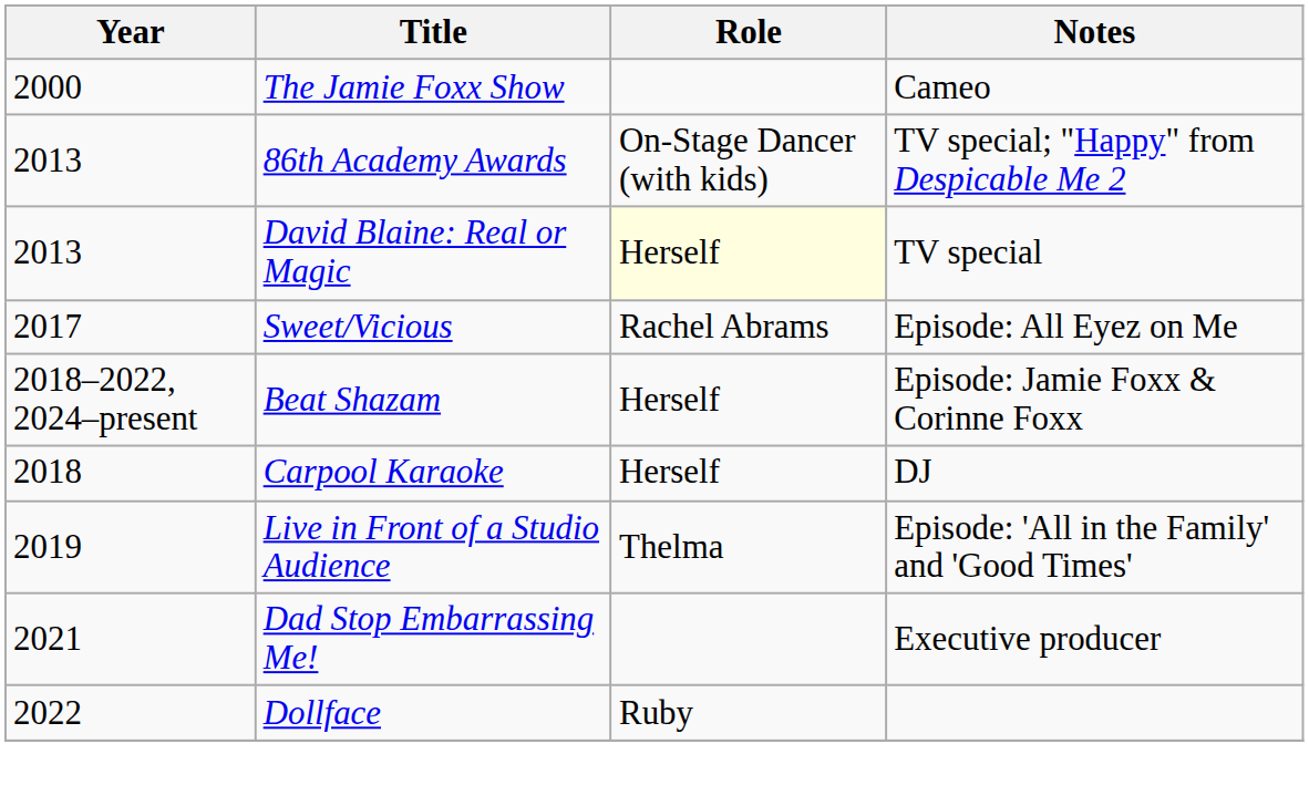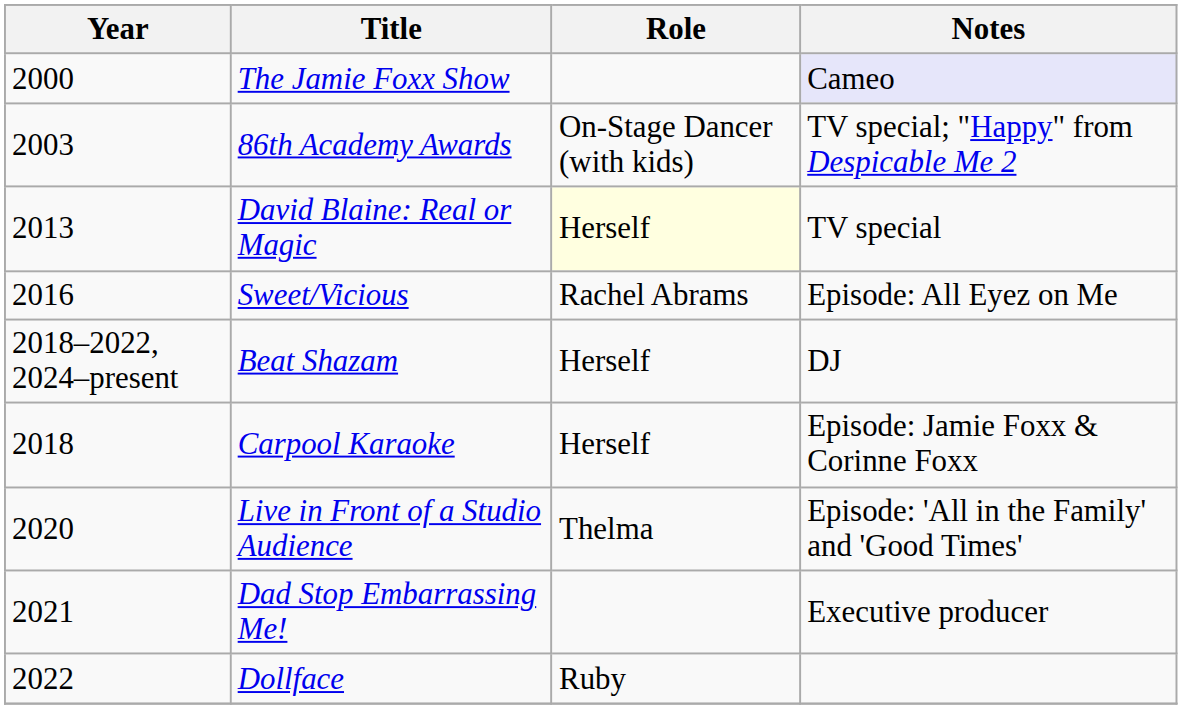The Jamie Foxx Show | Notes: no background -> lavender background
86th Academy Awards | Year: 2013 -> 2003
Sweet/Vicious | Year: 2017 -> 2016
Beat Shazam | Notes: Episode: Jamie Foxx & Corinne Foxx -> DJ
Carpool Karaoke | Notes: DJ -> Episode: Jamie Foxx & Corinne Foxx
Live in Front of a Studio Audience | Year: 2019 -> 2020
